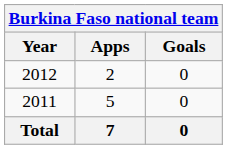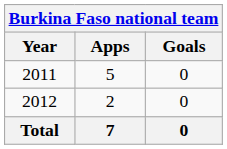rows swapped: 2011 <-> 2012
